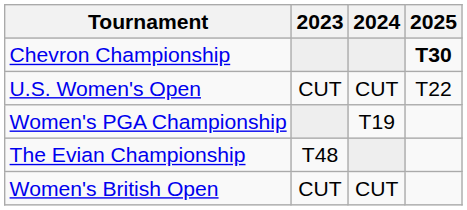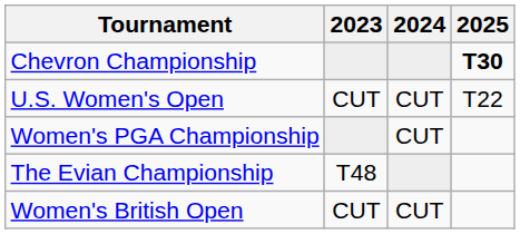Women's PGA Championship | 2024: T19 -> CUT
